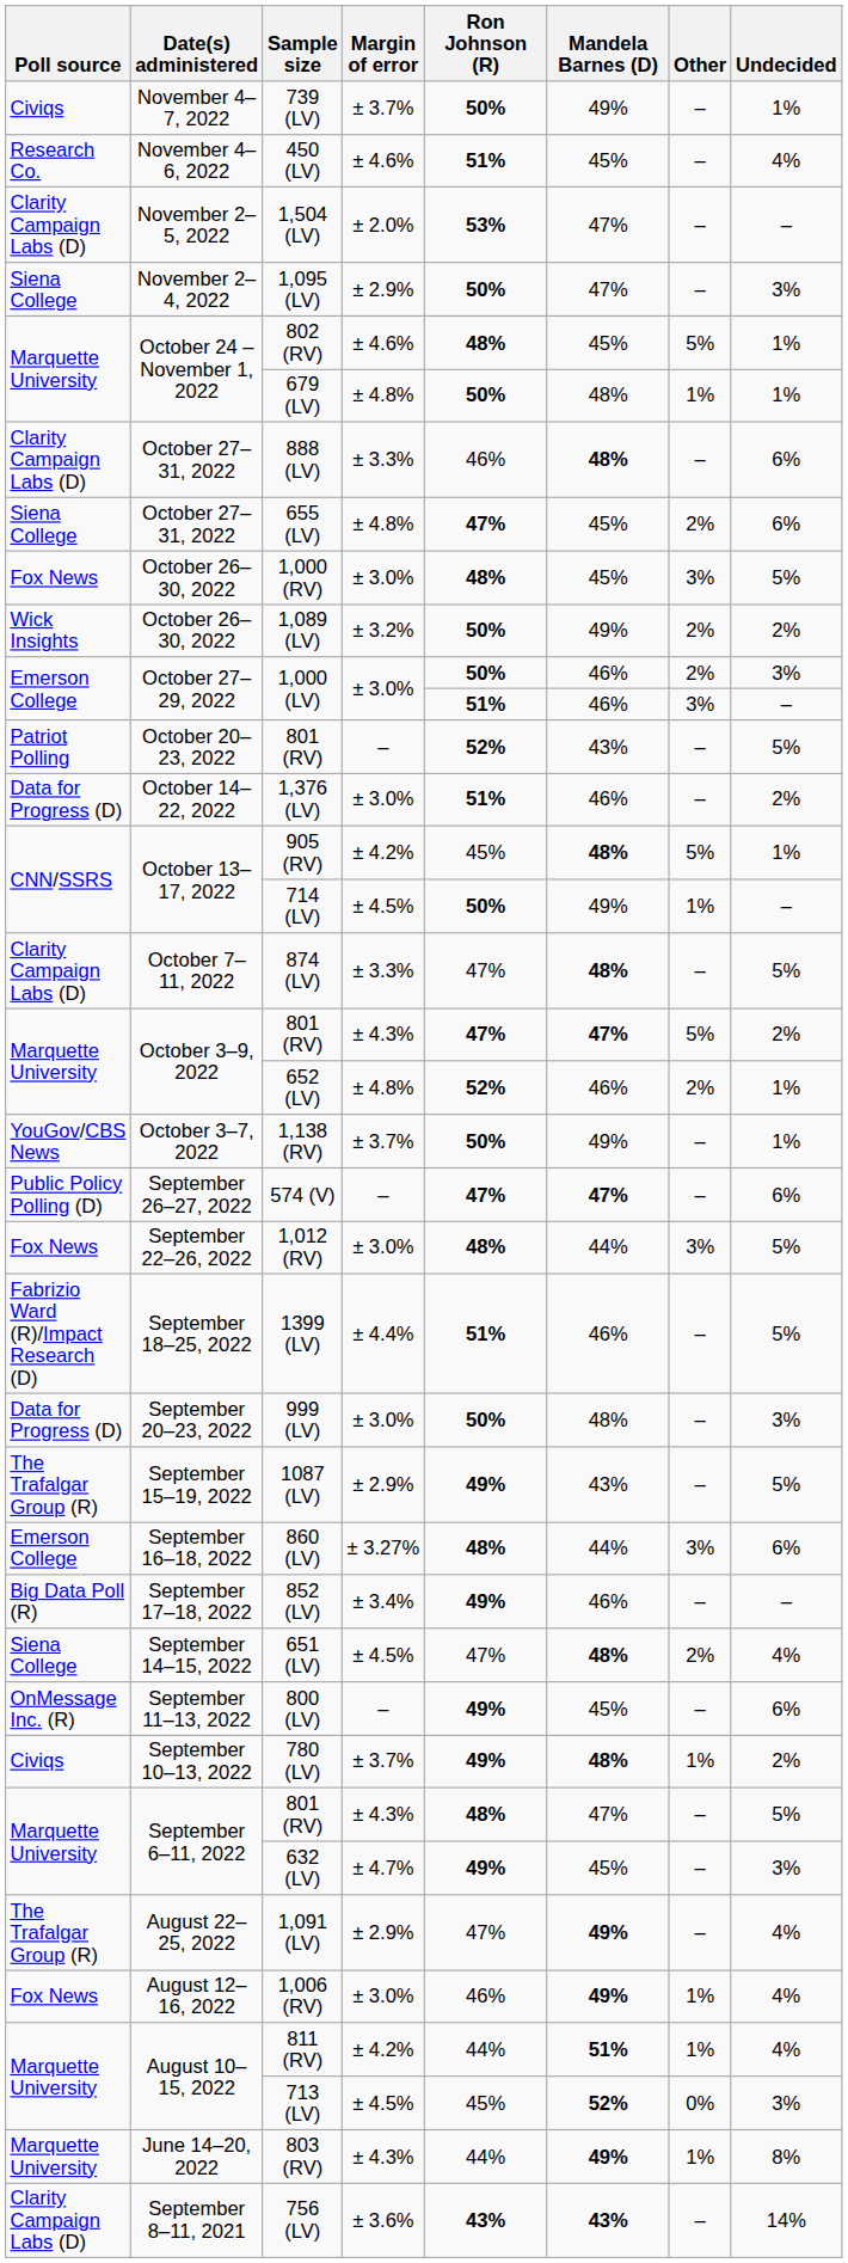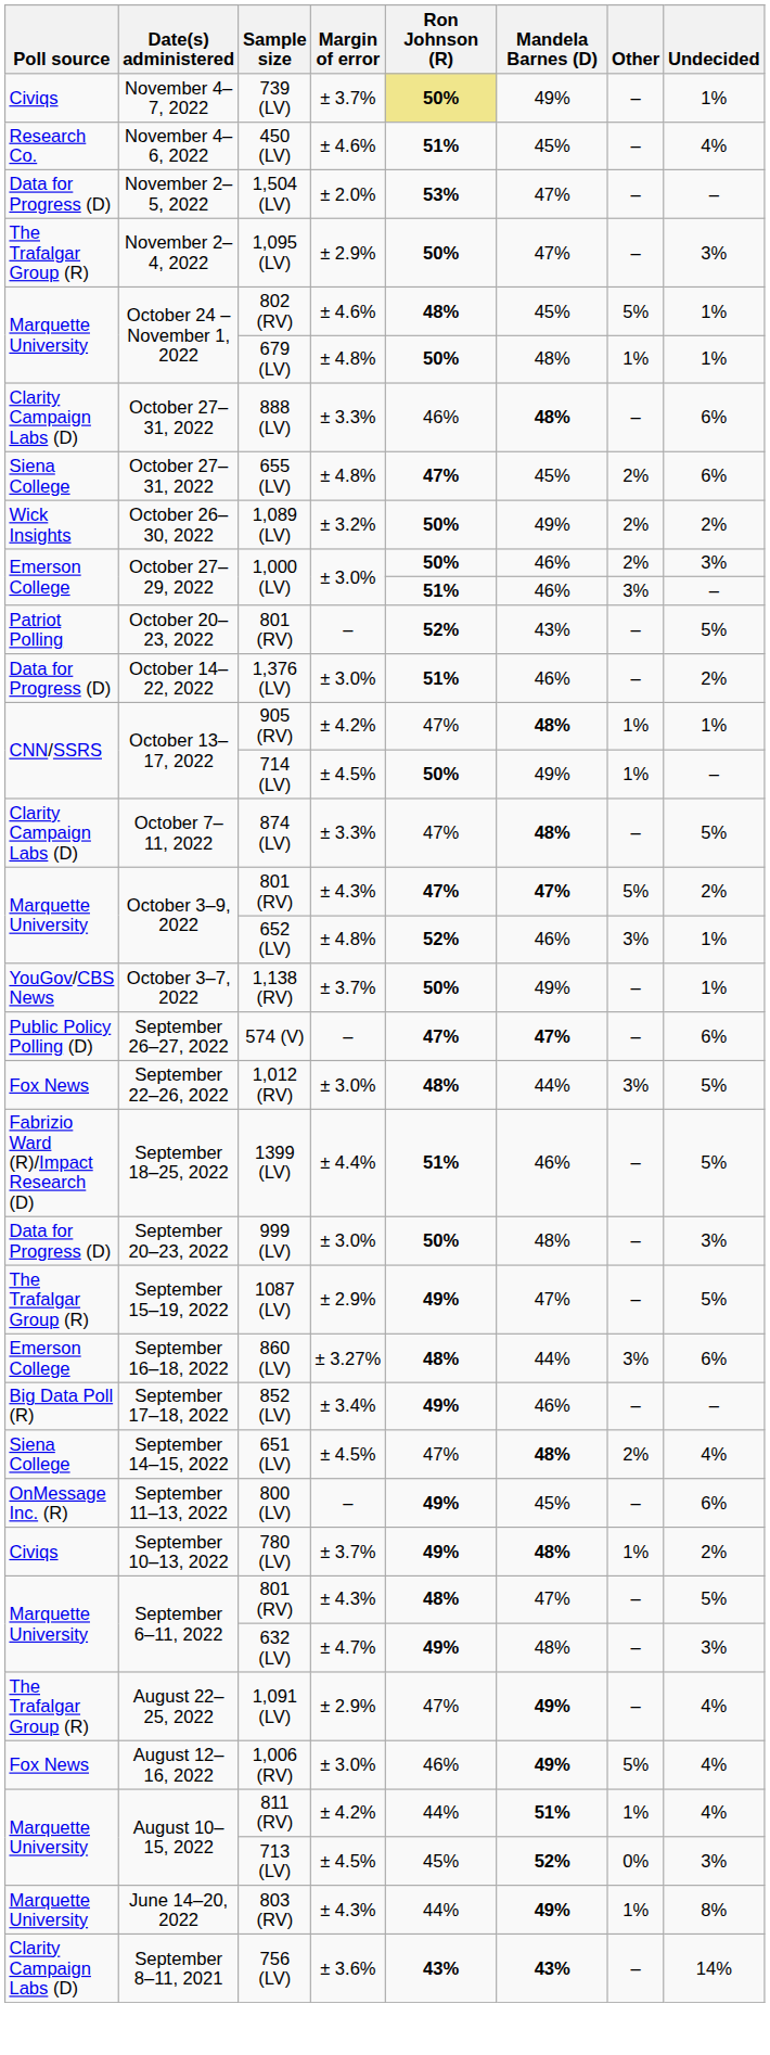739 (LV) | Ron Johnson (R): no background -> khaki background
1,504 (LV) | Poll source: Clarity Campaign Labs (D) -> Data for Progress (D)
1,095 (LV) | Poll source: Siena College -> The Trafalgar Group (R)
- row: Fox News | October 26–30, 2022 | 1,000 (RV) | ± 3.0% | 48% | 45% | 3% | 5%
905 (RV) | Ron Johnson (R): 45% -> 47%
905 (RV) | Other: 5% -> 1%
652 (LV) | Other: 2% -> 3%
1087 (LV) | Mandela Barnes (D): 43% -> 47%
632 (LV) | Mandela Barnes (D): 45% -> 48%
1,006 (RV) | Other: 1% -> 5%
